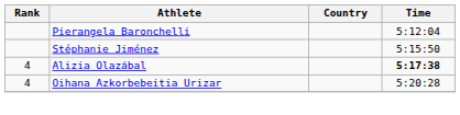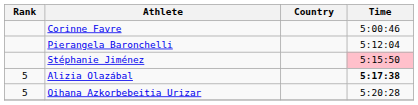+ row: Corinne Favre | 5:00:46
Stéphanie Jiménez | Time: no background -> pink background
Alizia Olazábal | Rank: 4 -> 5
Oihana Azkorbebeitia Urizar | Rank: 4 -> 5
